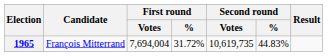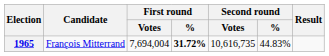1965 | First round / %: normal -> bold
1965 | Second round / Votes: 10,619,735 -> 10,616,735
